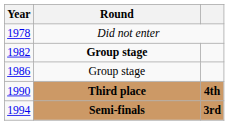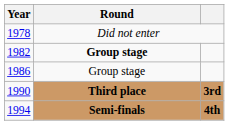1990 | column 3: 4th -> 3rd
1994 | column 3: 3rd -> 4th
